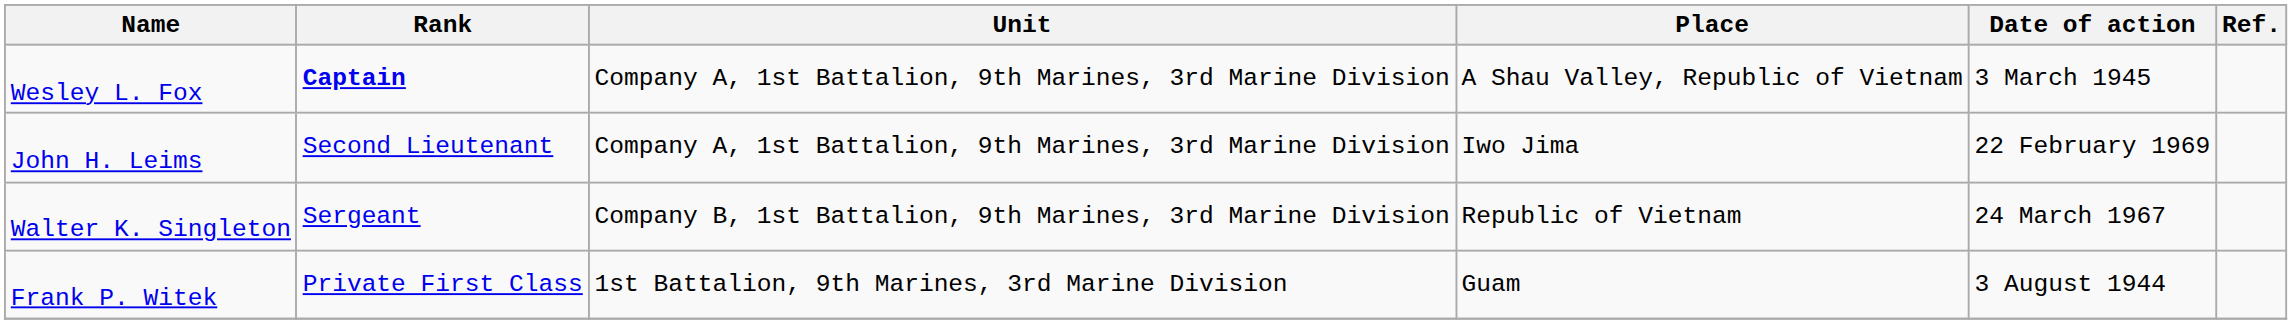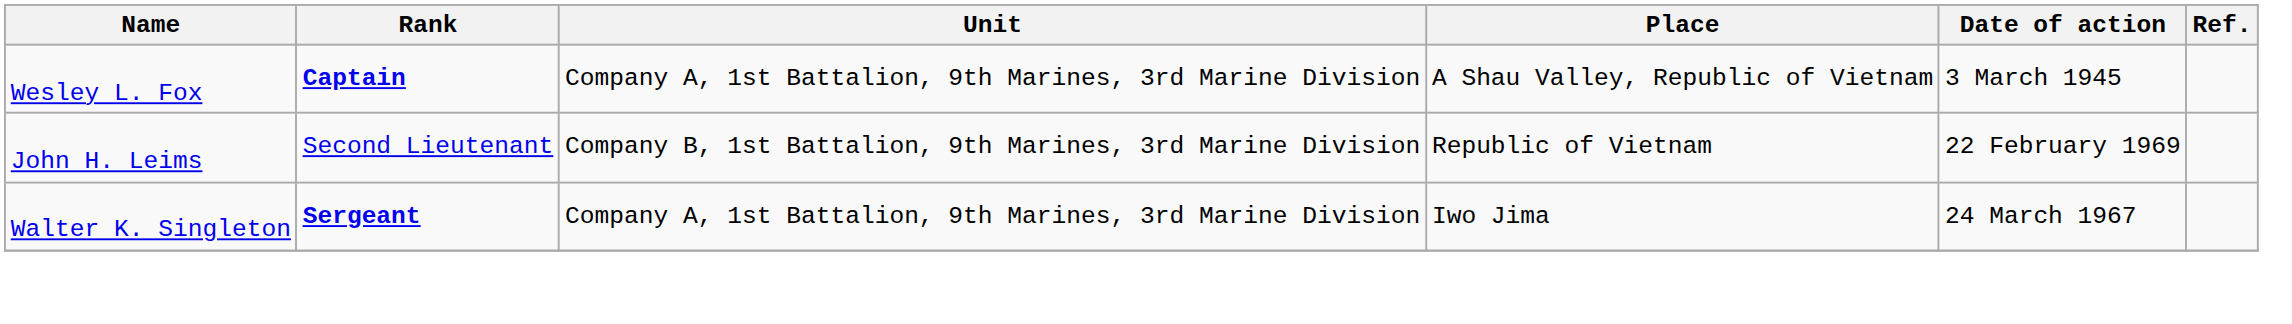John H. Leims | Unit: Company A, 1st Battalion, 9th Marines, 3rd Marine Division -> Company B, 1st Battalion, 9th Marines, 3rd Marine Division
John H. Leims | Place: Iwo Jima -> Republic of Vietnam
Walter K. Singleton | Rank: normal -> bold
Walter K. Singleton | Unit: Company B, 1st Battalion, 9th Marines, 3rd Marine Division -> Company A, 1st Battalion, 9th Marines, 3rd Marine Division
Walter K. Singleton | Place: Republic of Vietnam -> Iwo Jima
- row: Frank P. Witek | Private First Class | 1st Battalion, 9th Marines, 3rd Marine Division | Guam | 3 August 1944
